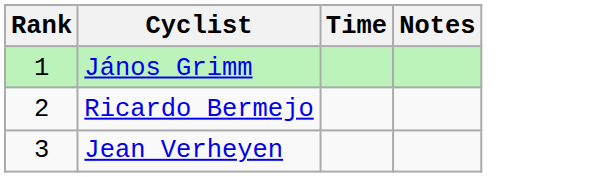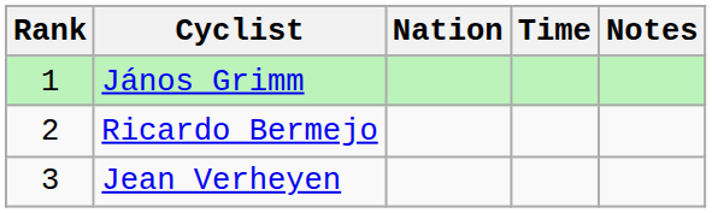+ column: Nation
